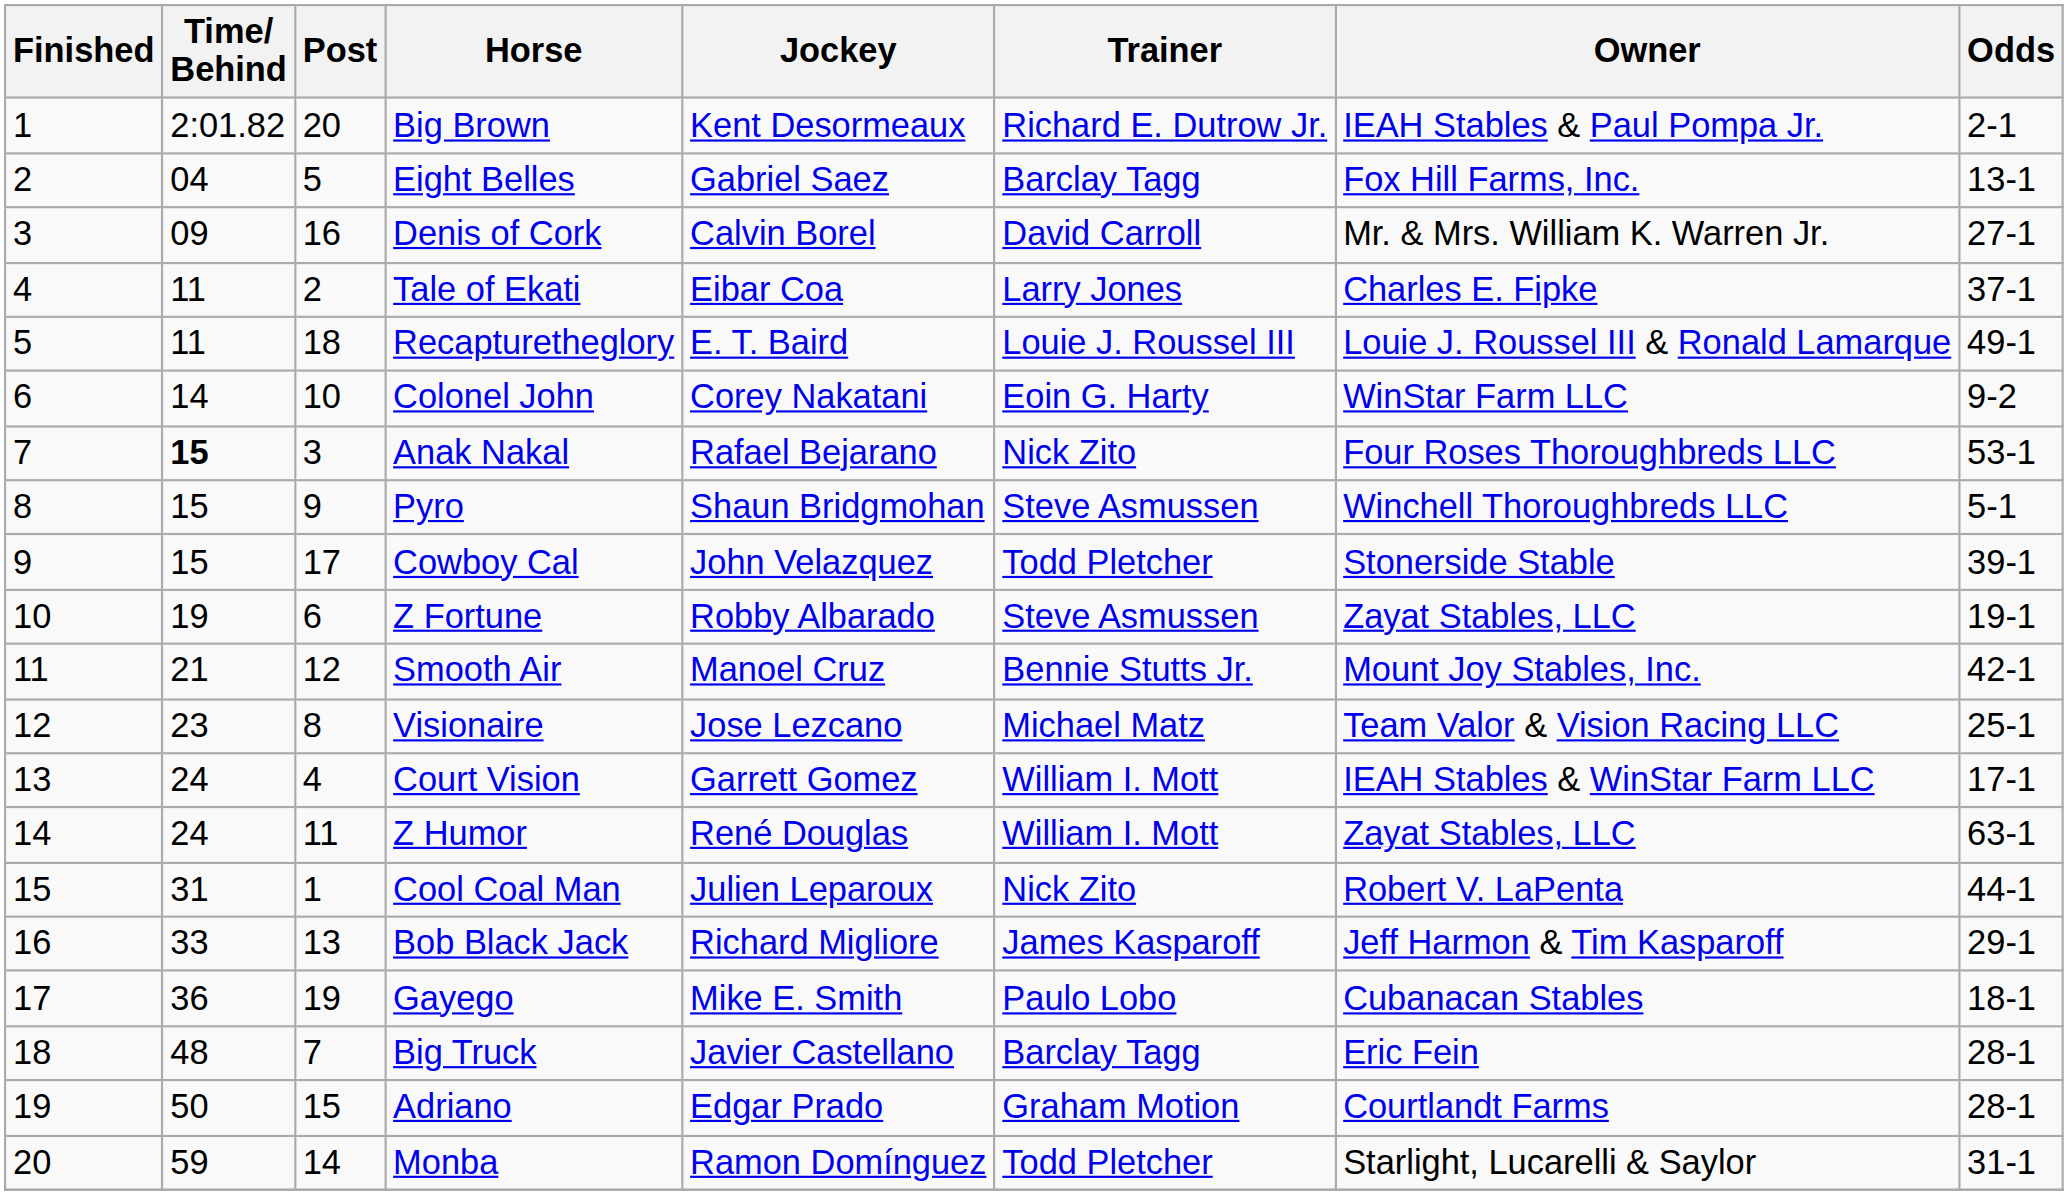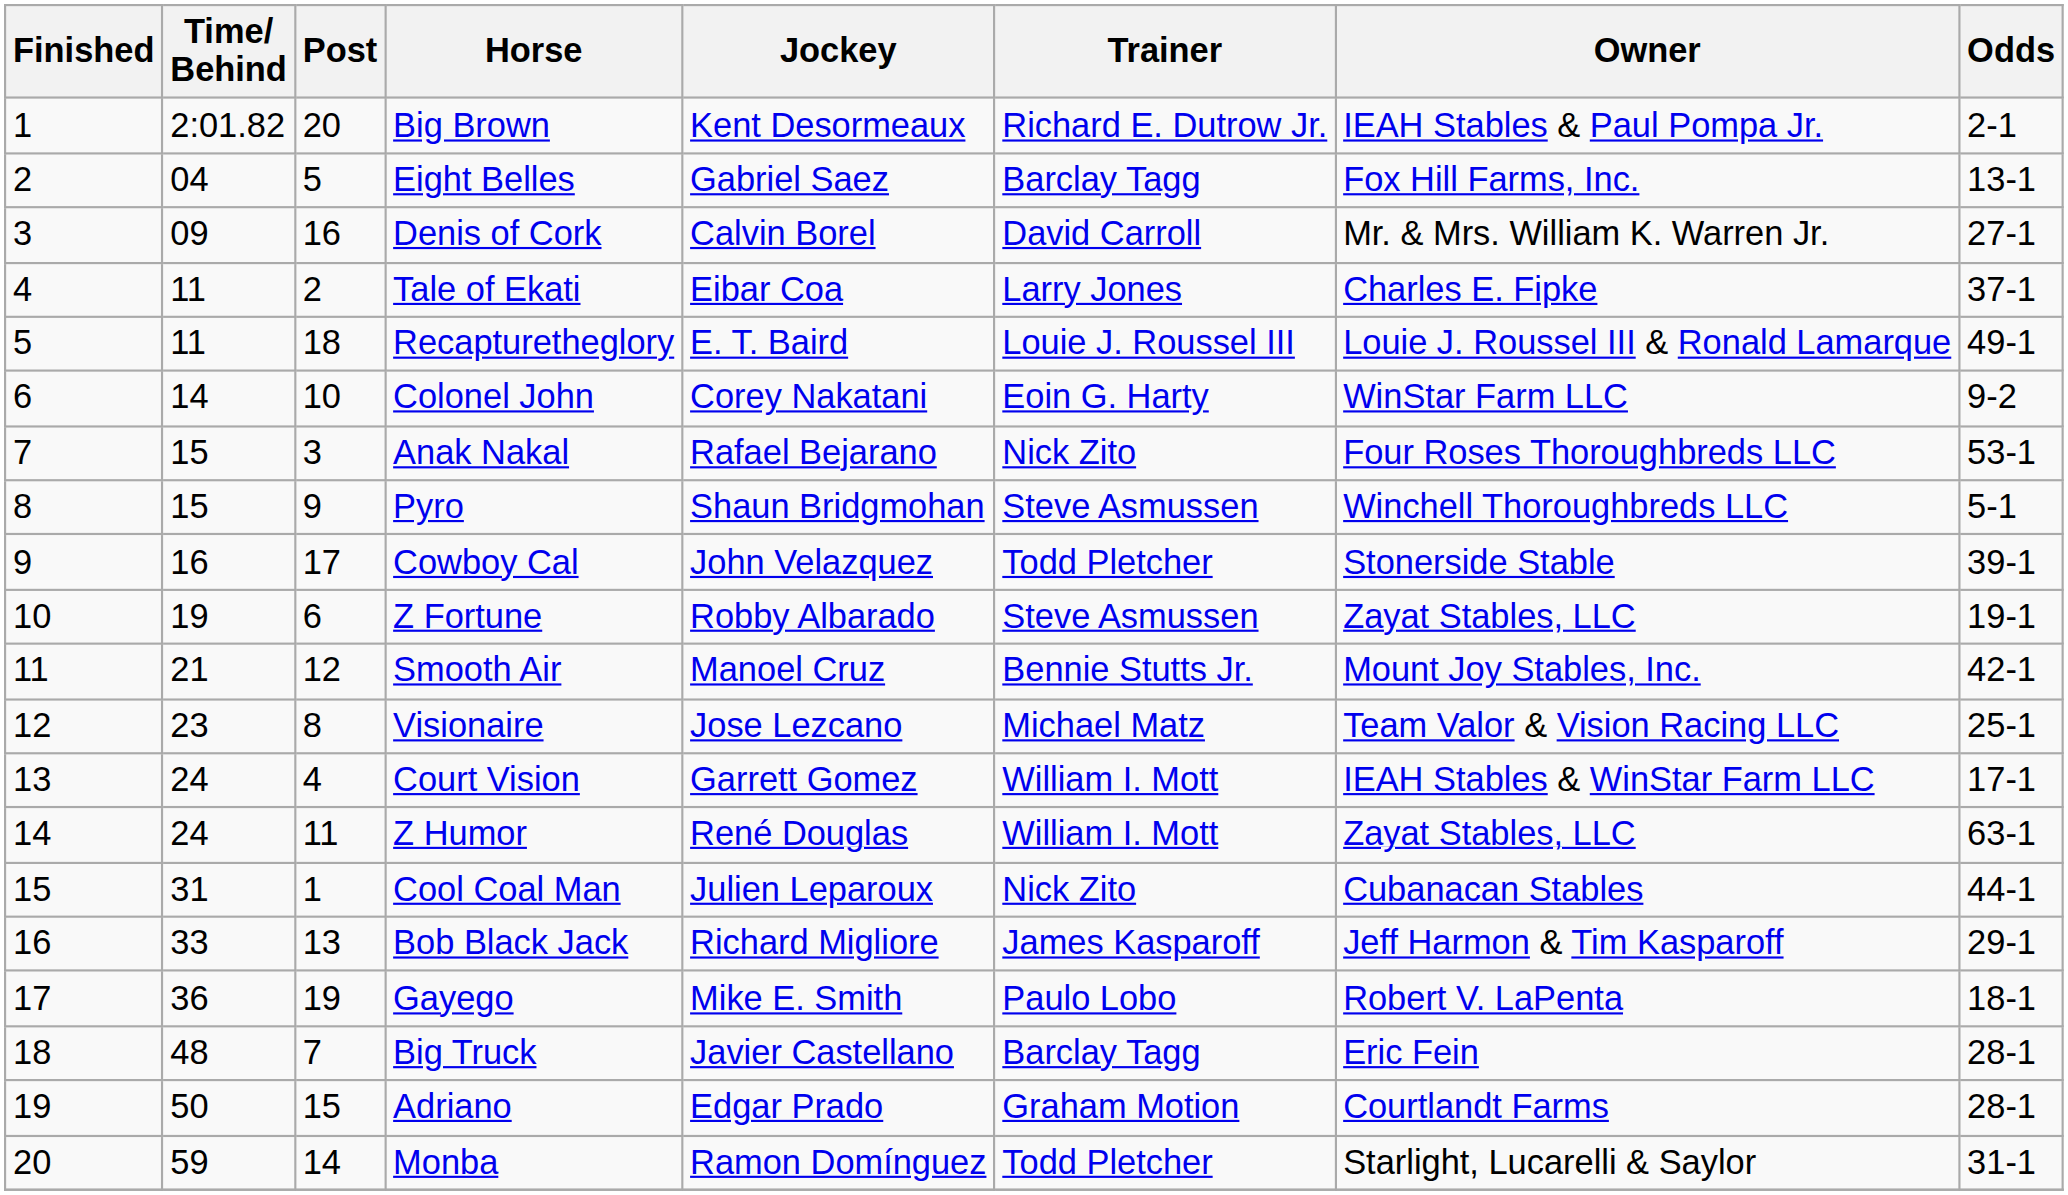Anak Nakal | Time/ Behind: bold -> normal
Cowboy Cal | Time/ Behind: 15 -> 16
Cool Coal Man | Owner: Robert V. LaPenta -> Cubanacan Stables
Gayego | Owner: Cubanacan Stables -> Robert V. LaPenta
